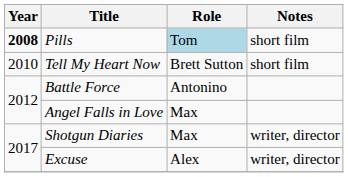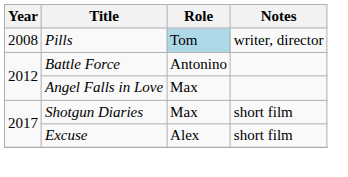Pills | Year: bold -> normal
Pills | Notes: short film -> writer, director
- row: 2010 | Tell My Heart Now | Brett Sutton | short film
Shotgun Diaries | Notes: writer, director -> short film
Excuse | Notes: writer, director -> short film
